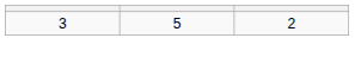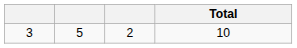+ column: Total | 10
